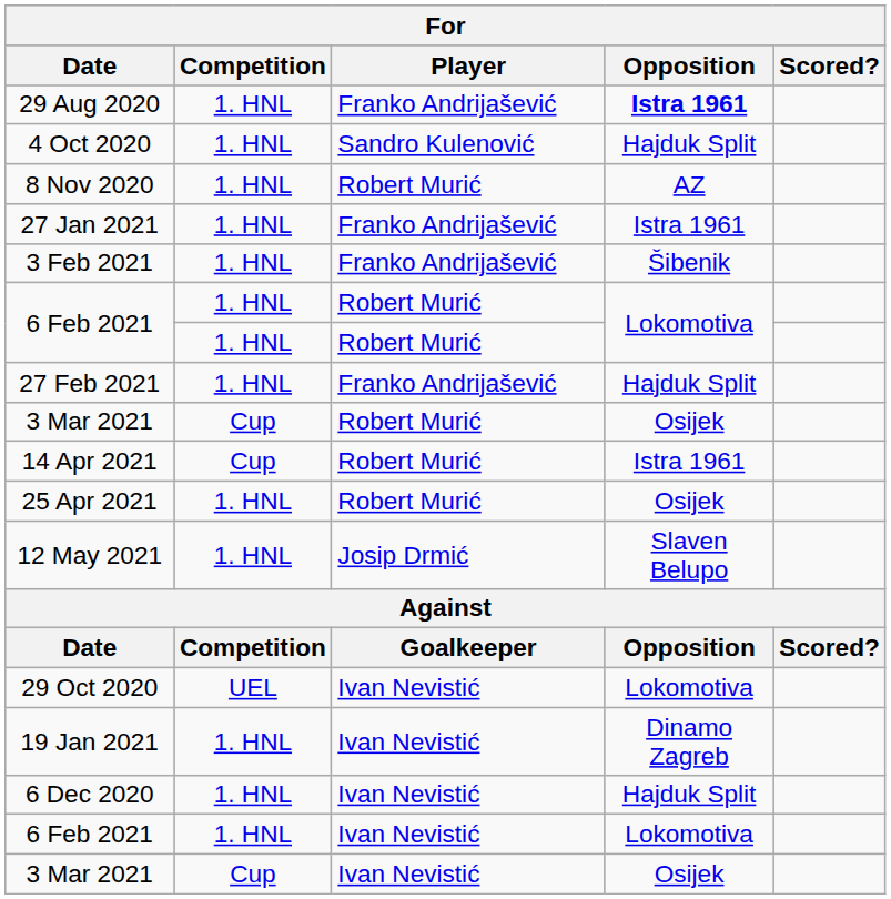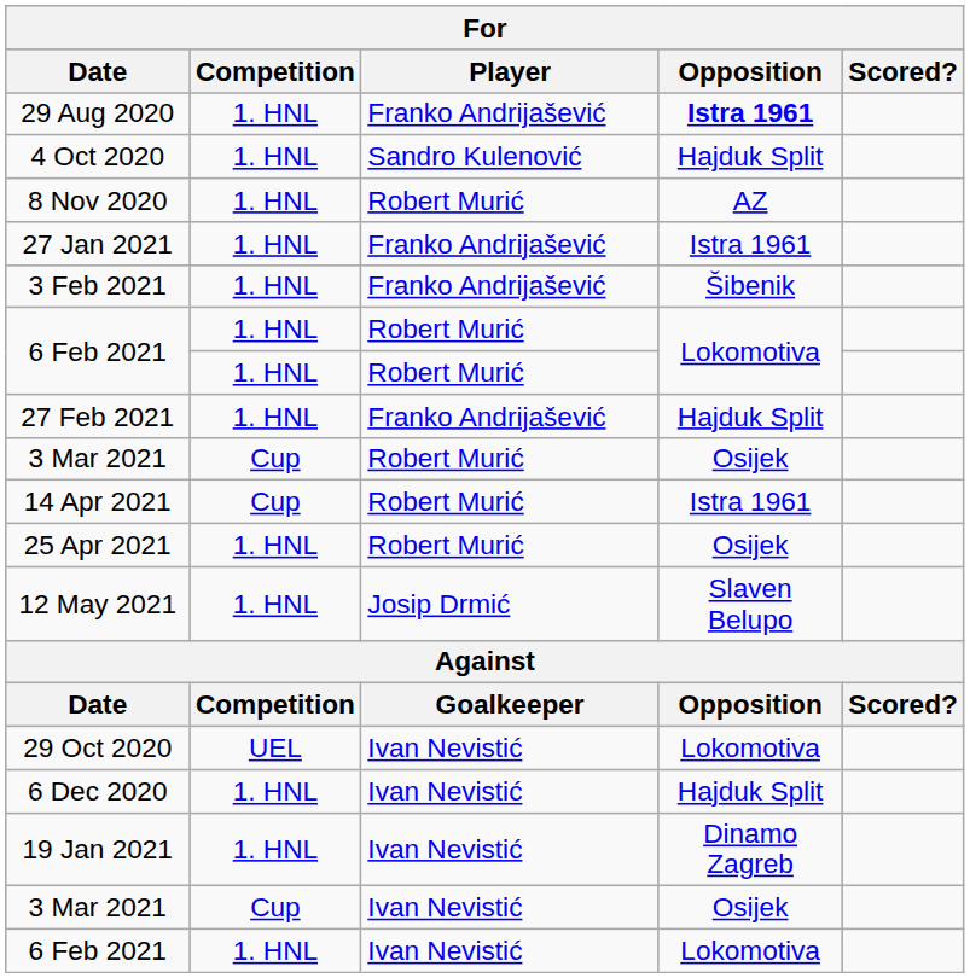rows swapped: 6 Dec 2020 <-> 19 Jan 2021
rows swapped: 6 Feb 2021 / Ivan Nevistić <-> 3 Mar 2021 / Ivan Nevistić
